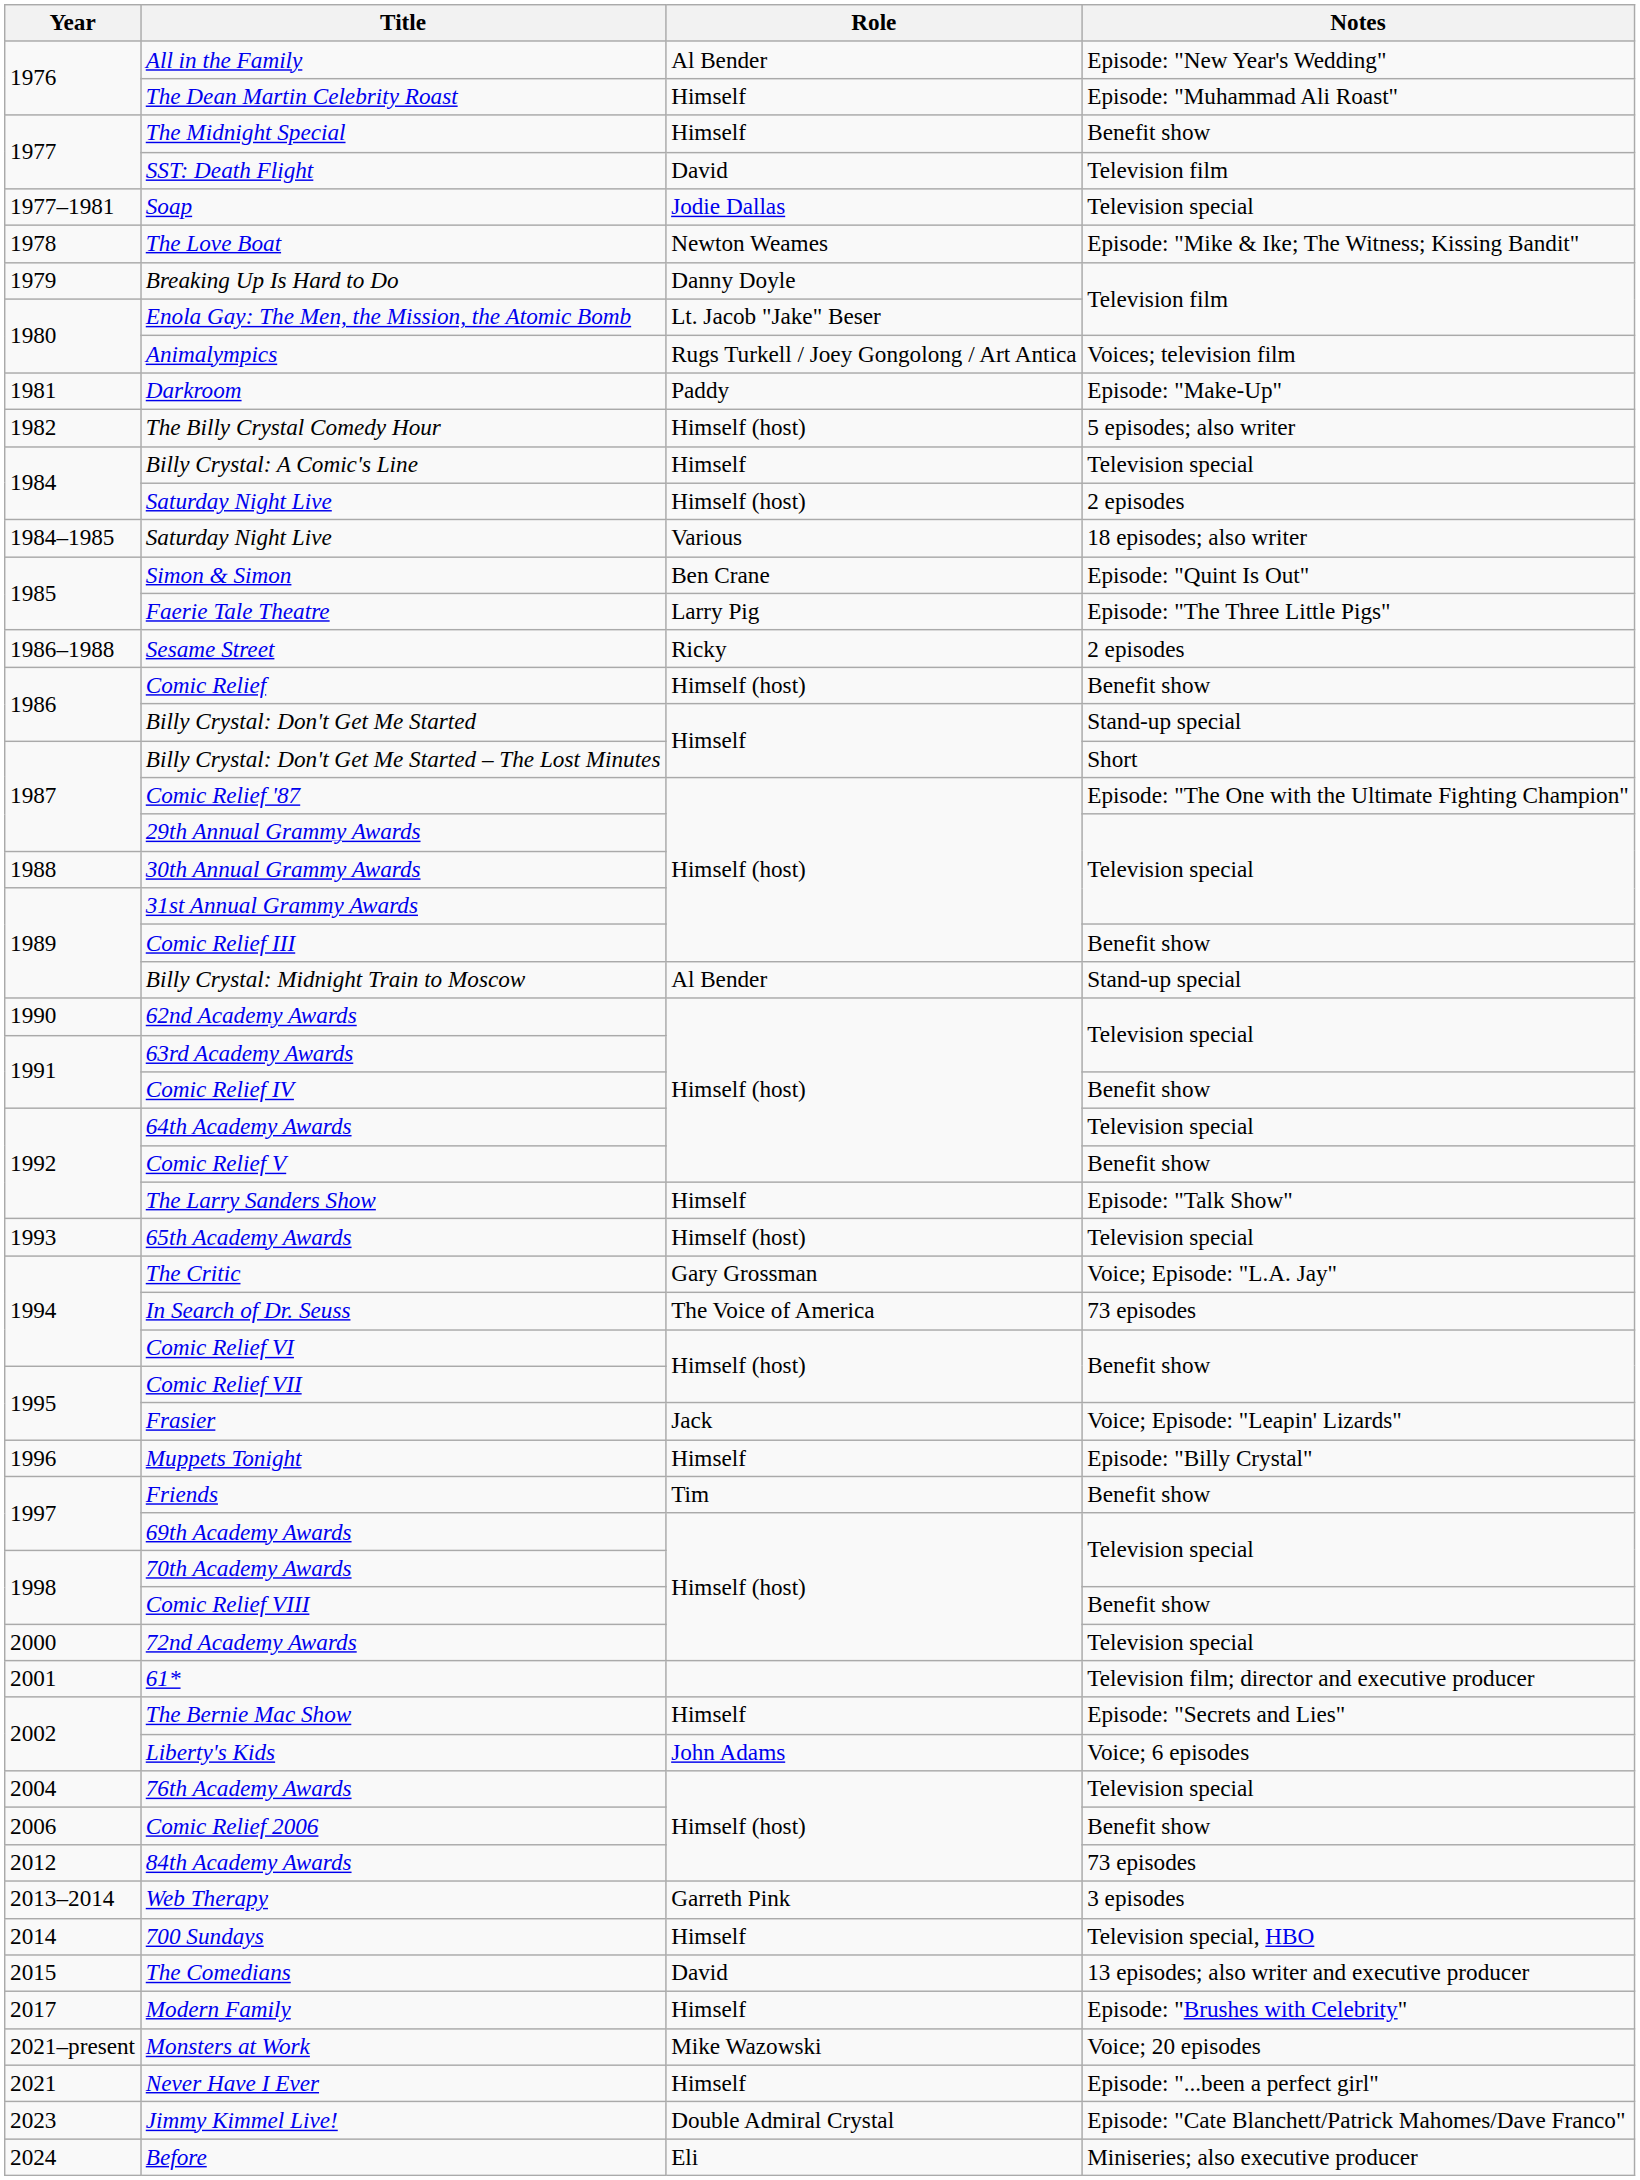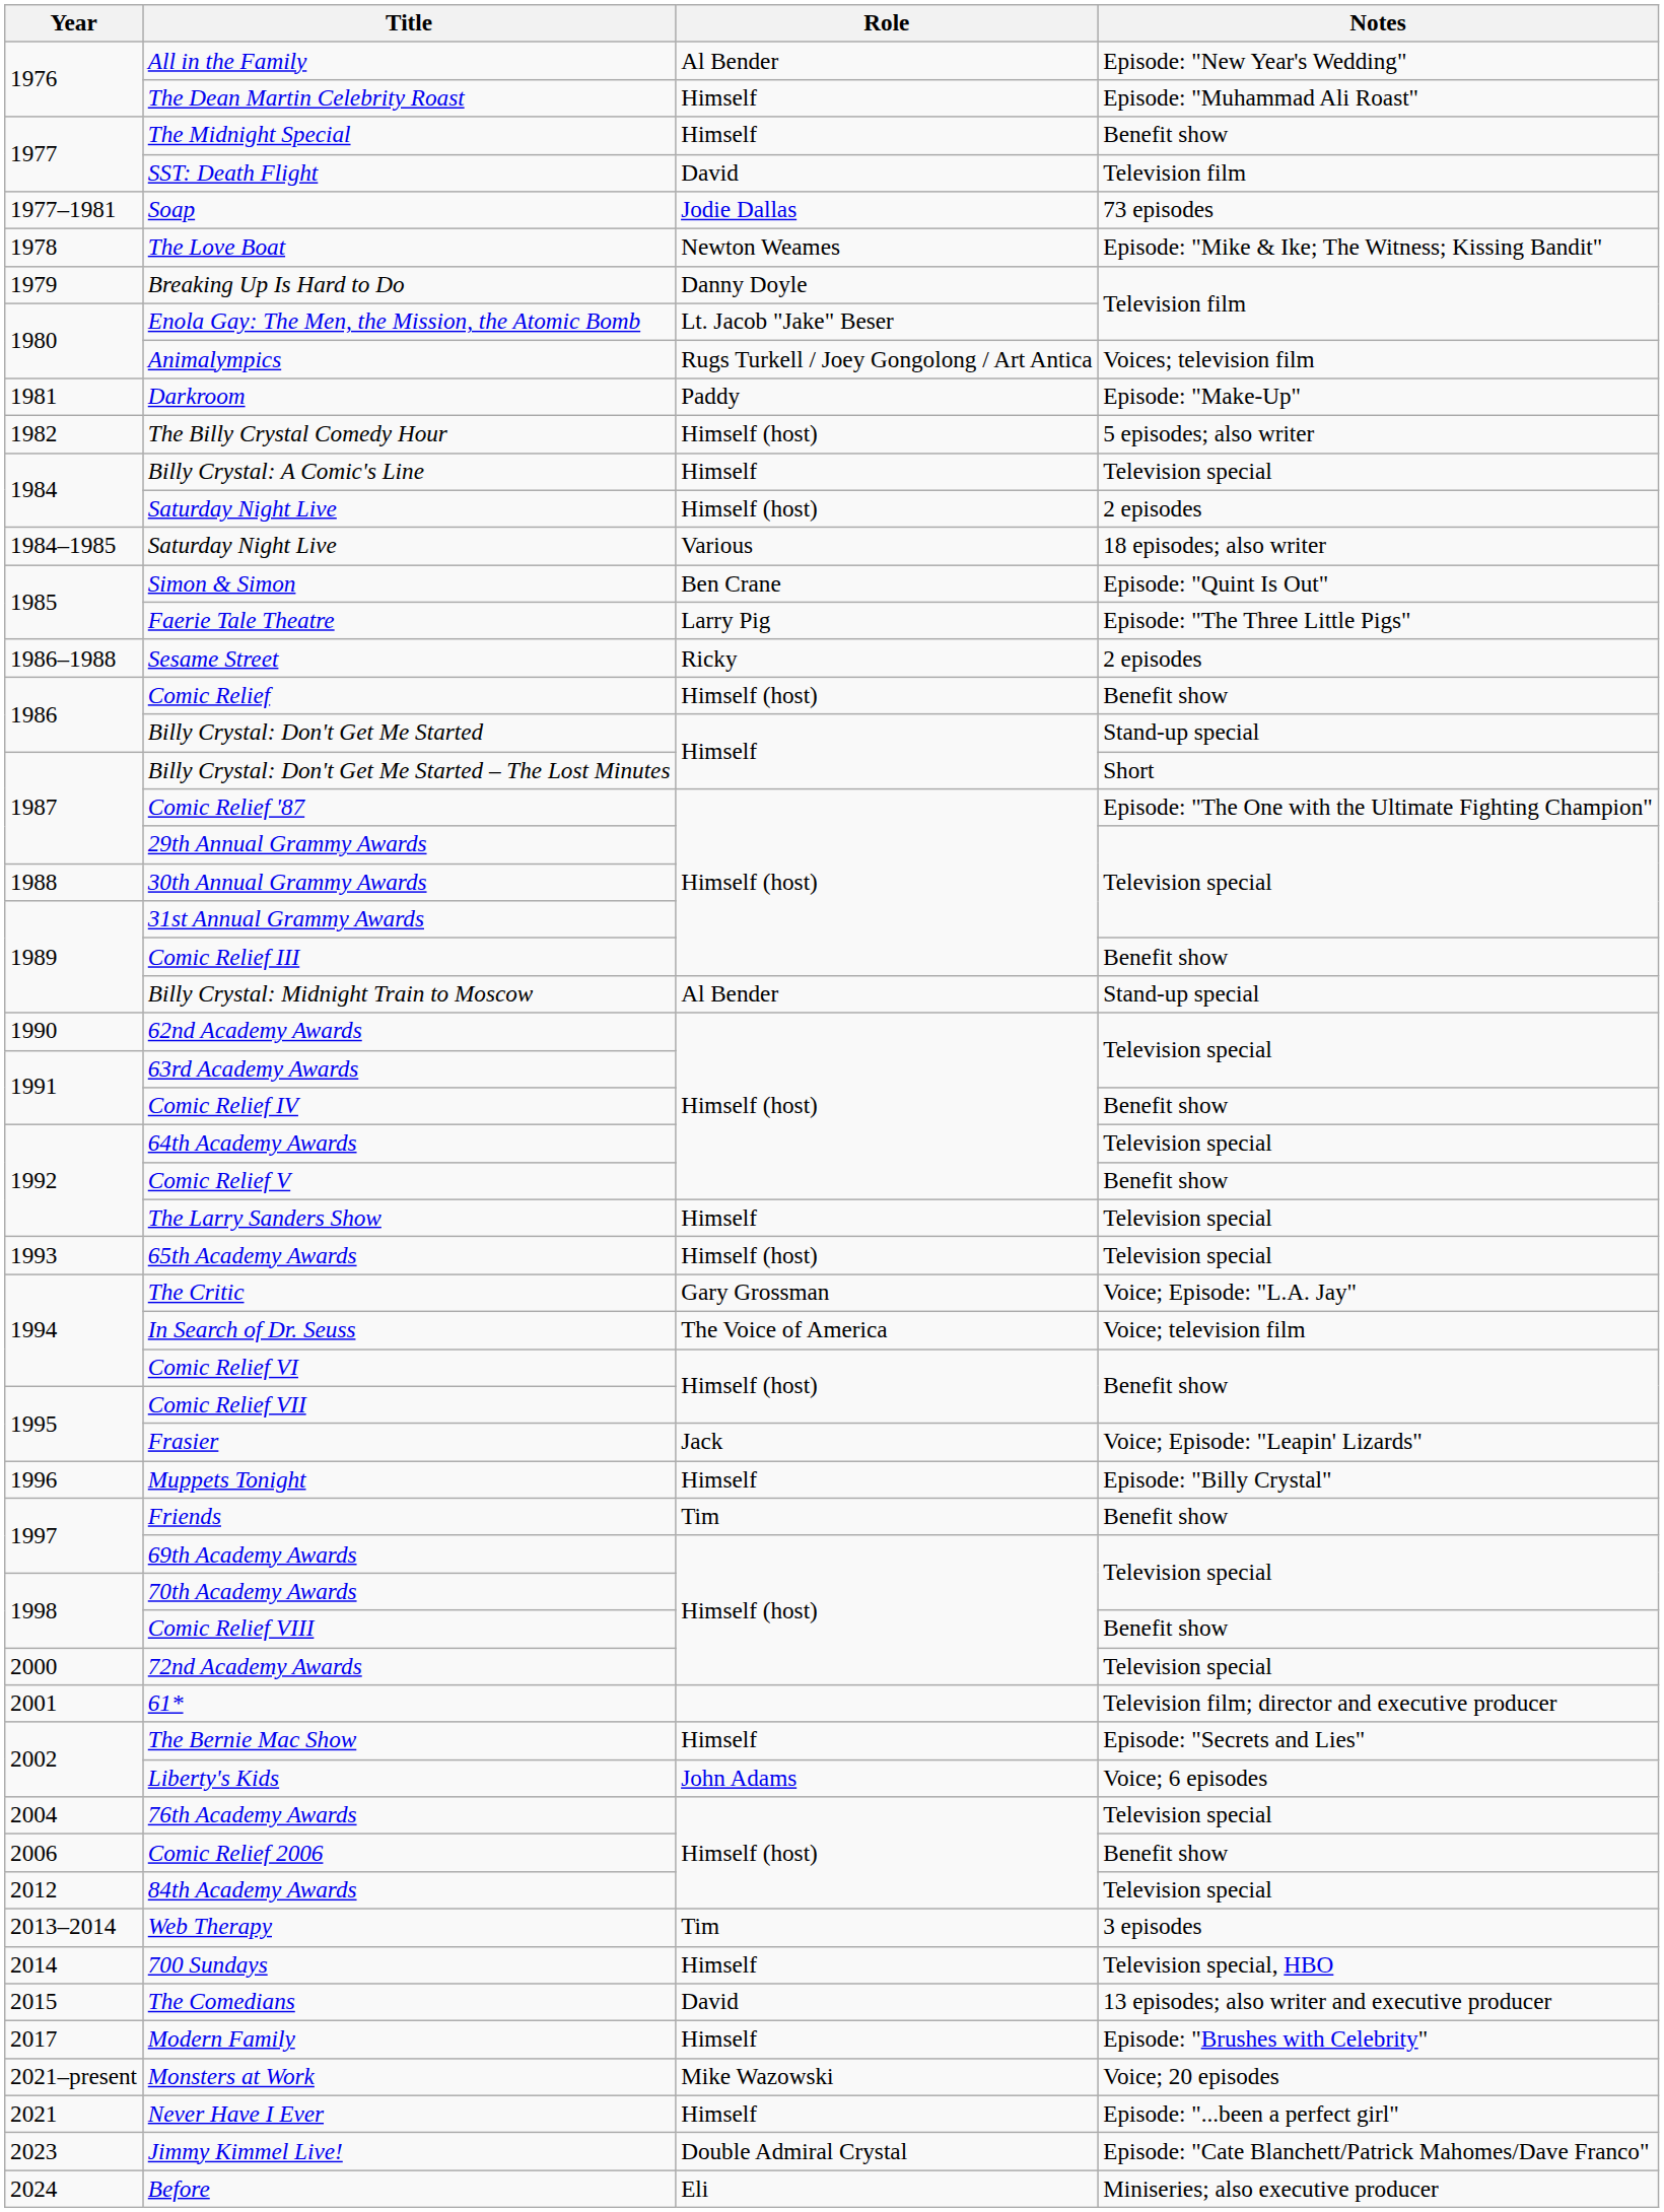Soap | Notes: Television special -> 73 episodes
The Larry Sanders Show | Notes: Episode: "Talk Show" -> Television special
In Search of Dr. Seuss | Notes: 73 episodes -> Voice; television film
84th Academy Awards | Notes: 73 episodes -> Television special
Web Therapy | Role: Garreth Pink -> Tim
